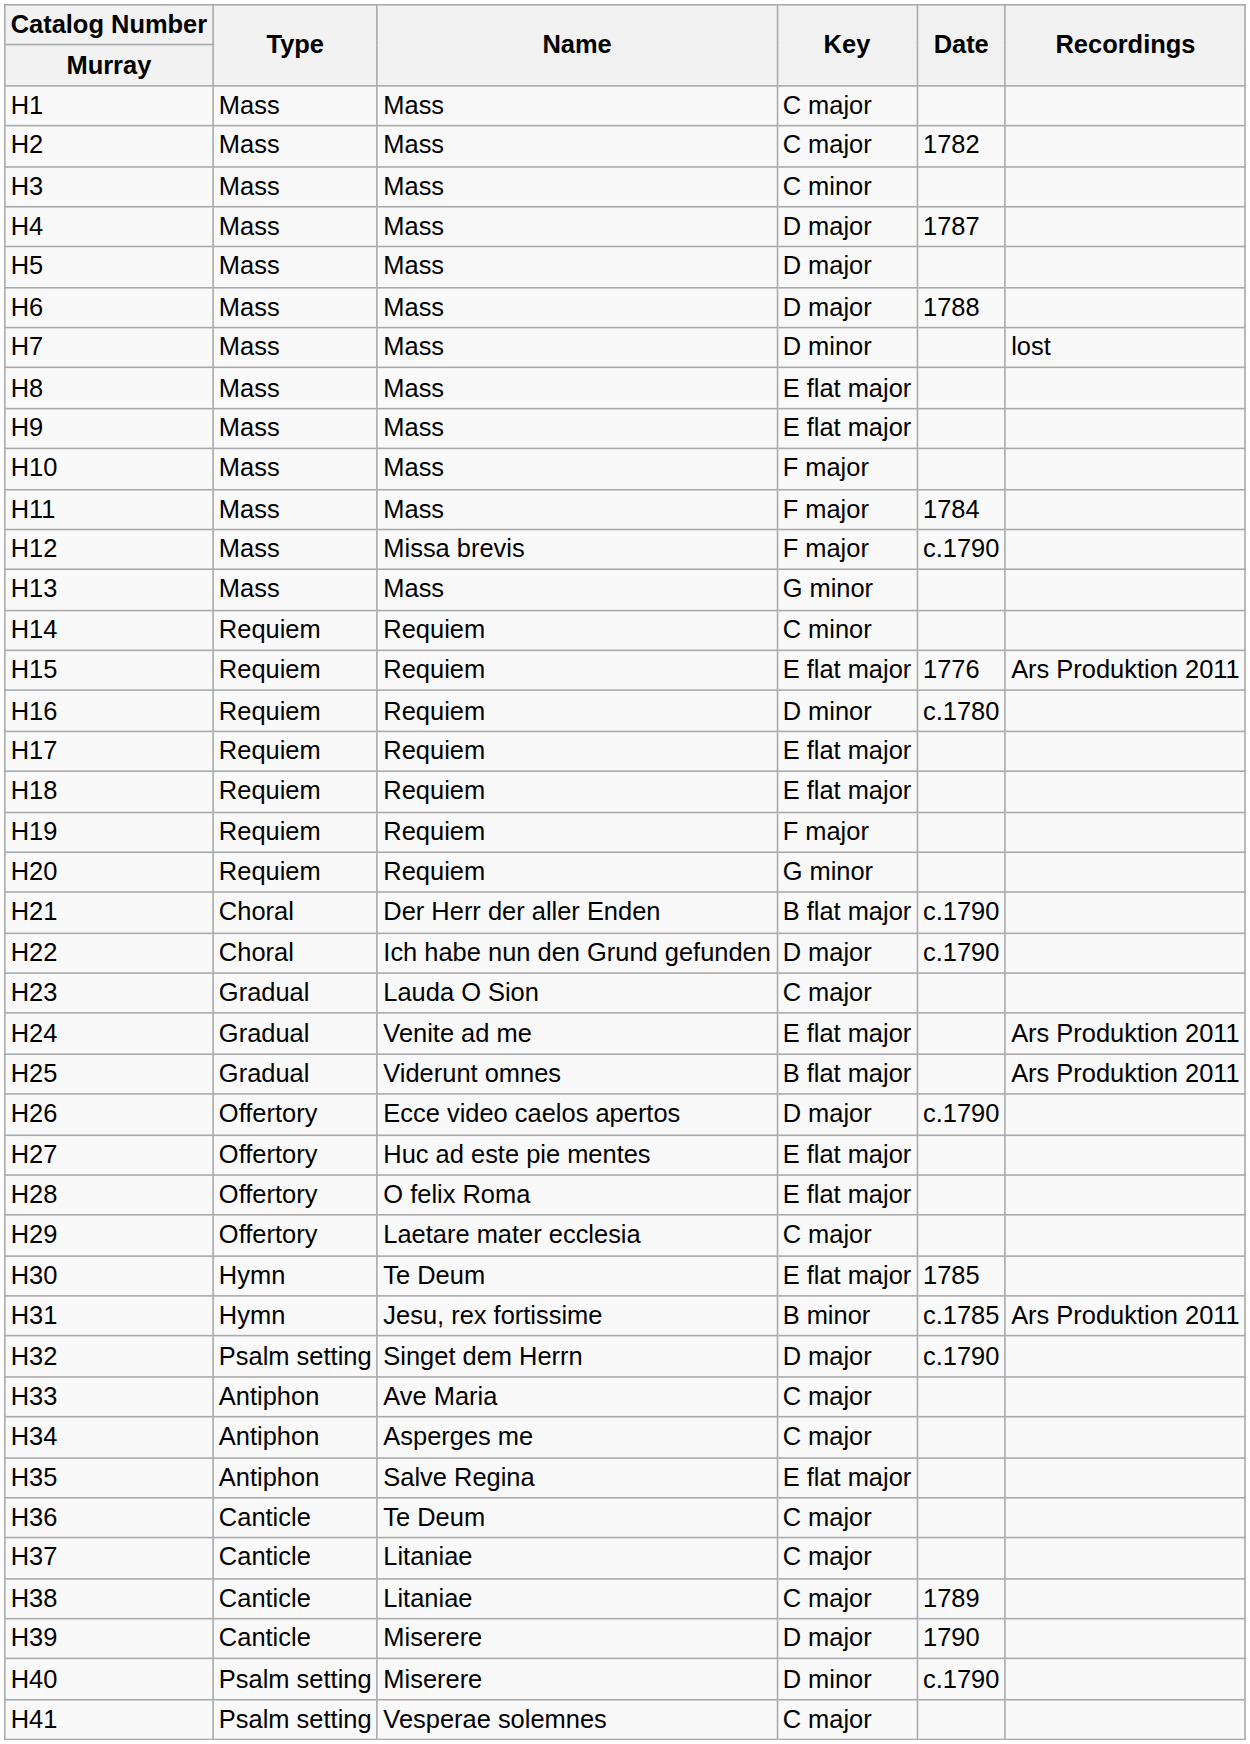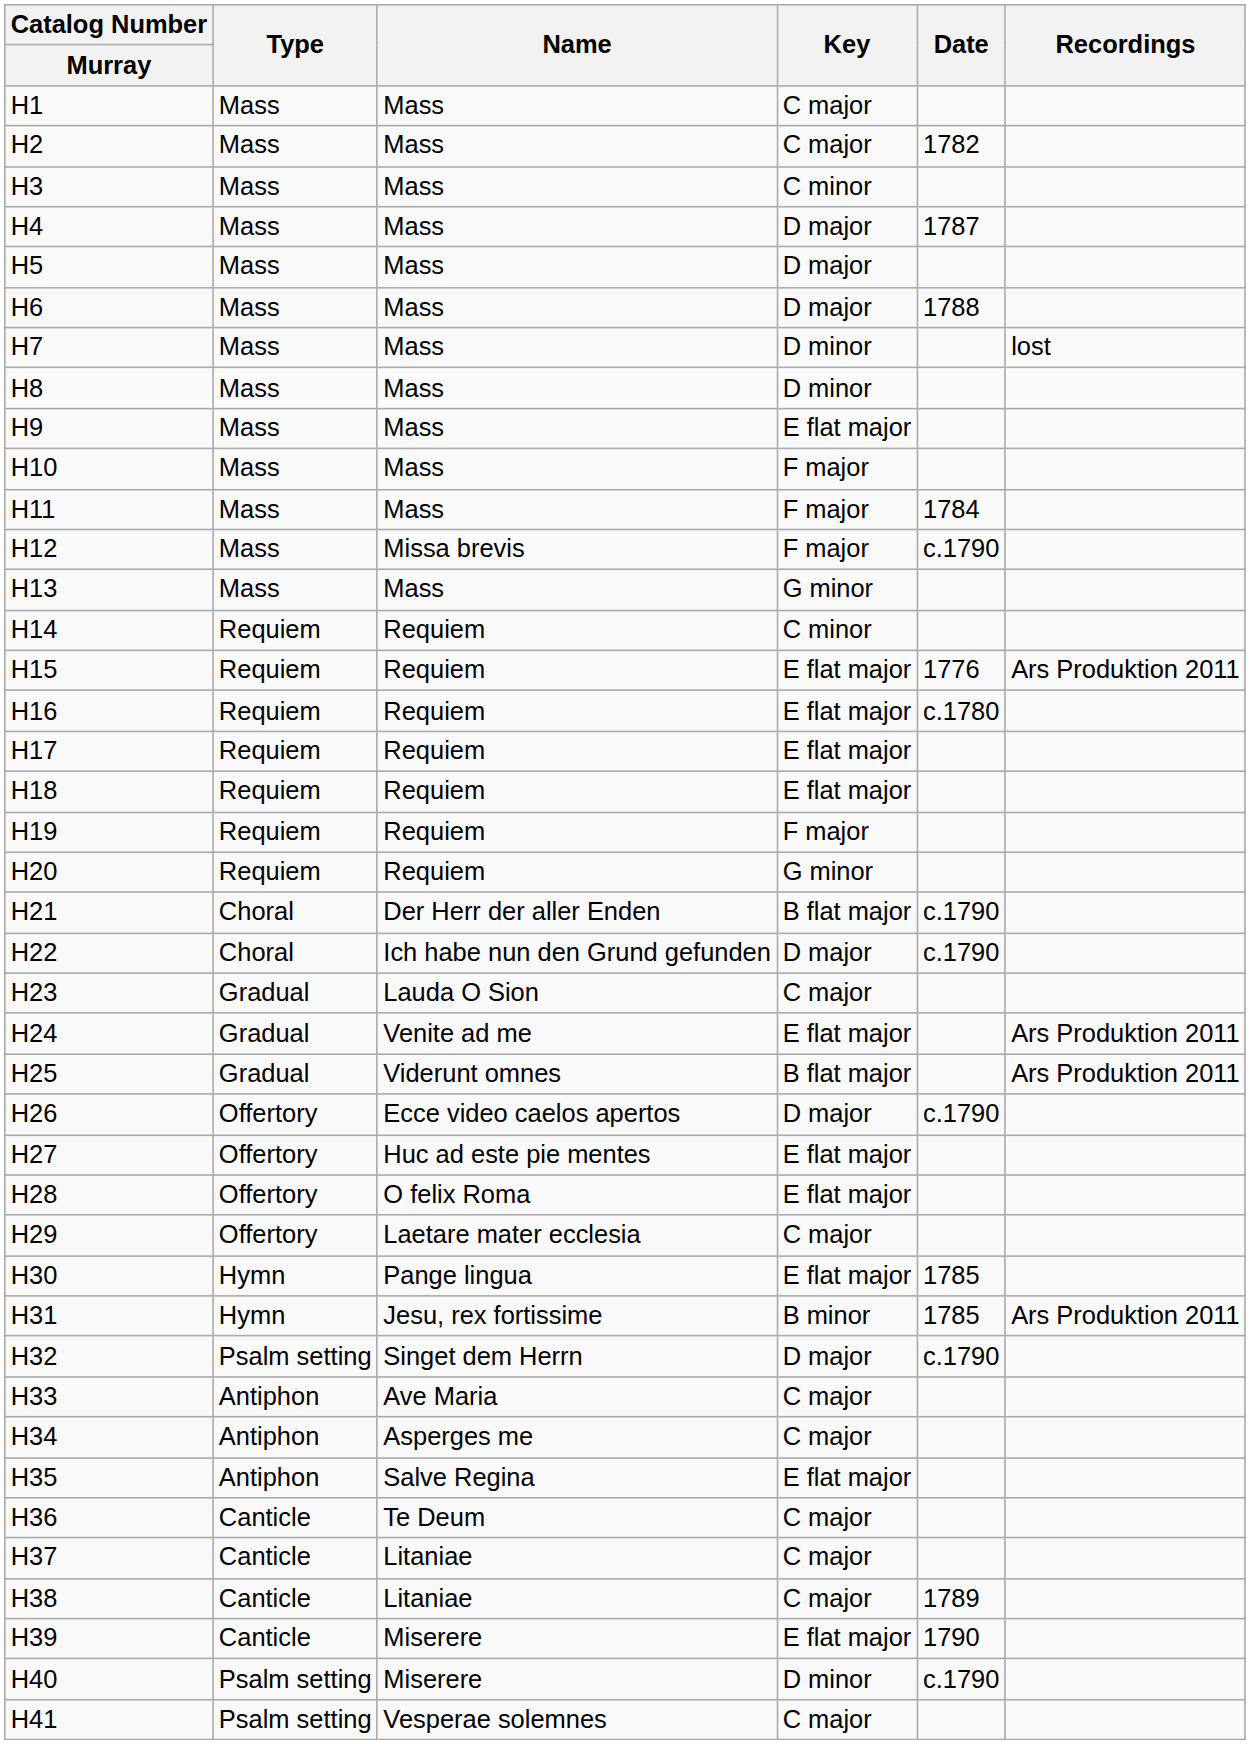H8 | Key: E flat major -> D minor
H16 | Key: D minor -> E flat major
H30 | Name: Te Deum -> Pange lingua
H31 | Date: c.1785 -> 1785
H39 | Key: D major -> E flat major
